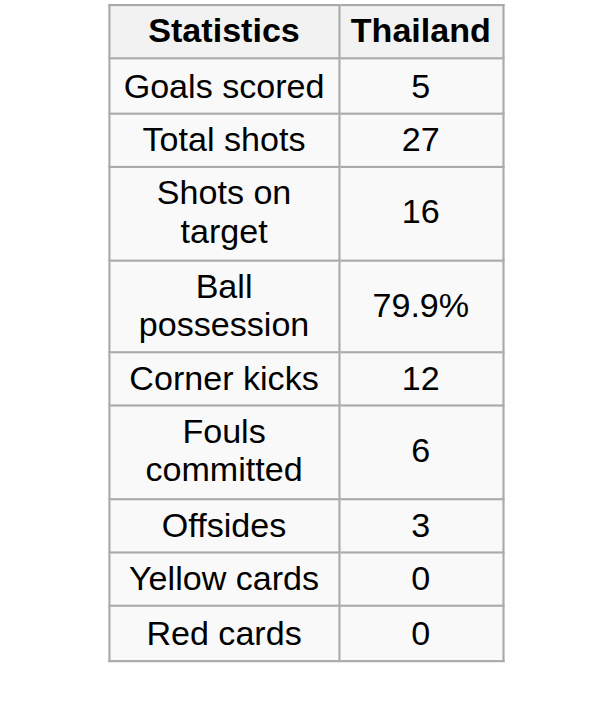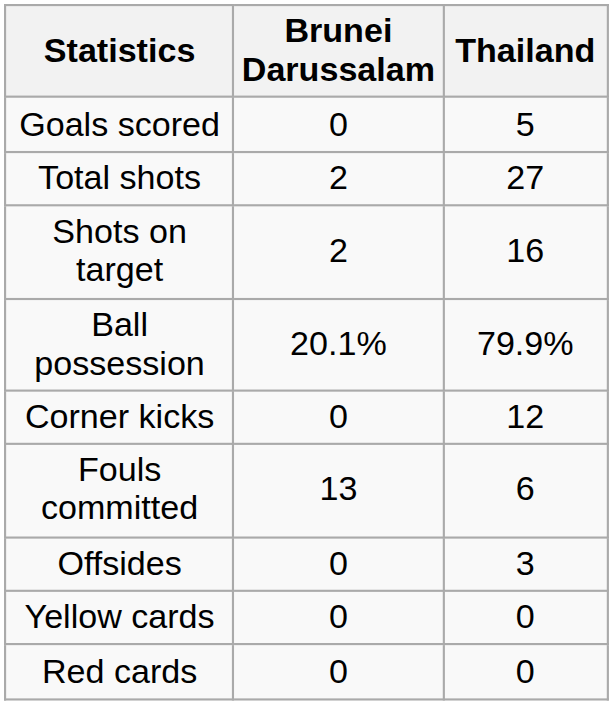+ column: Brunei Darussalam | 0 | 2 | 2 | 20.1% | 0 | 13 | 0 | 0 | 0
